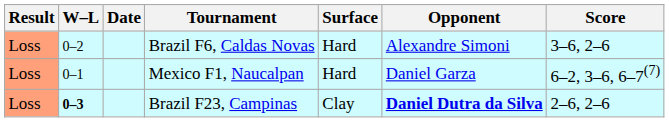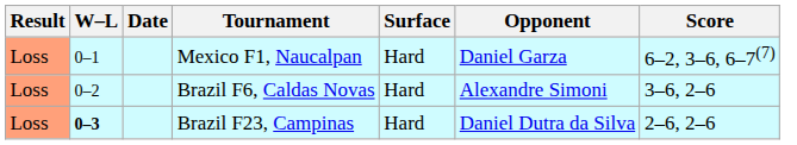rows swapped: Mexico F1, Naucalpan <-> Brazil F6, Caldas Novas
Brazil F23, Campinas | Surface: Clay -> Hard
Brazil F23, Campinas | Opponent: bold -> normal
